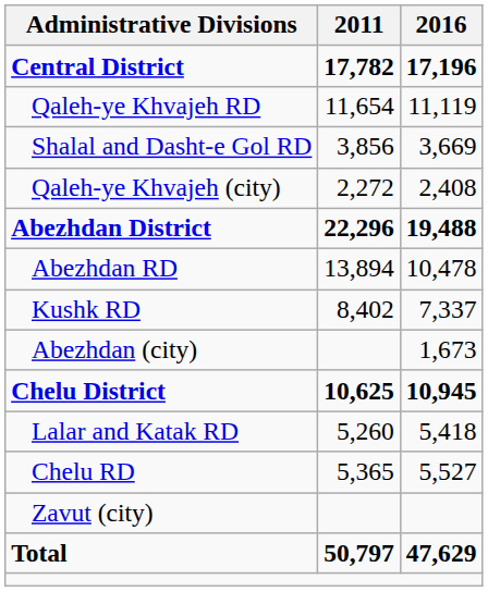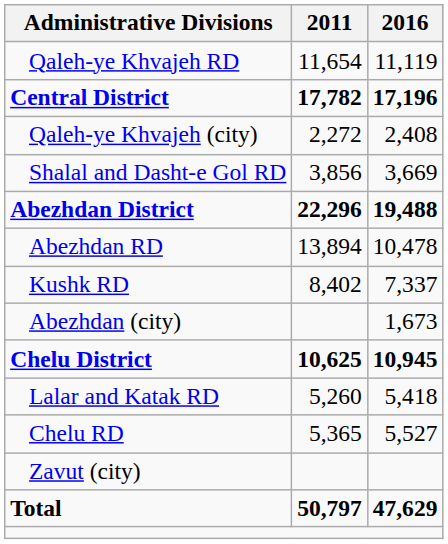rows swapped: Central District <-> Qaleh-ye Khvajeh RD
rows swapped: Shalal and Dasht-e Gol RD <-> Qaleh-ye Khvajeh (city)
